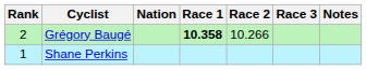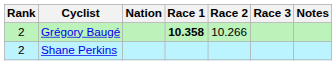Shane Perkins | Rank: 1 -> 2
